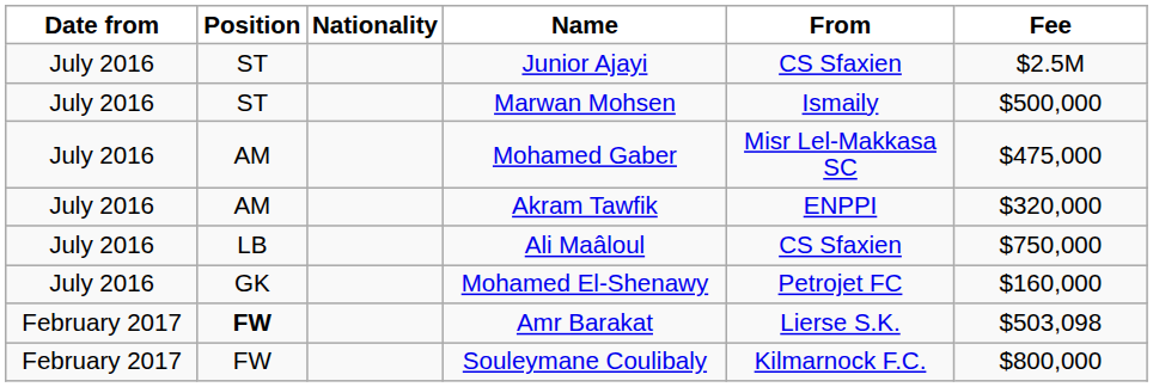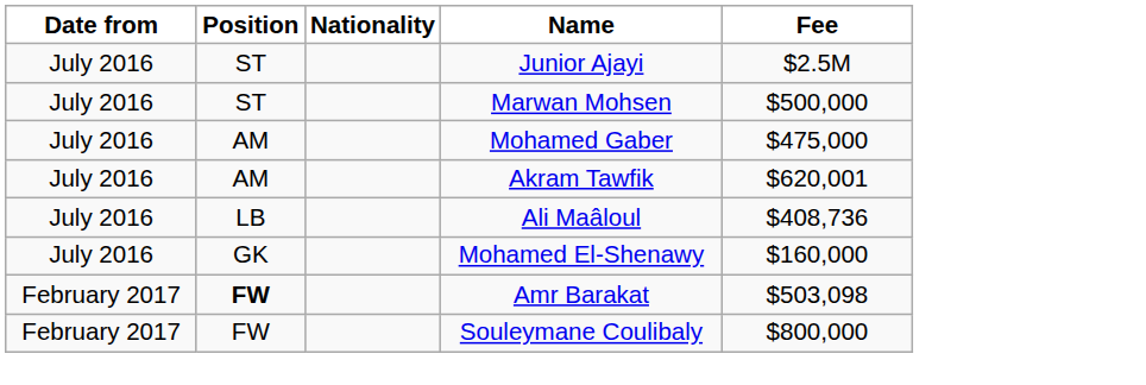- column: From | CS Sfaxien | Ismaily | Misr Lel-Makkasa SC | ENPPI | CS Sfaxien | Petrojet FC | Lierse S.K. | Kilmarnock F.C.
Akram Tawfik | Fee: $320,000 -> $620,001
Ali Maâloul | Fee: $750,000 -> $408,736
